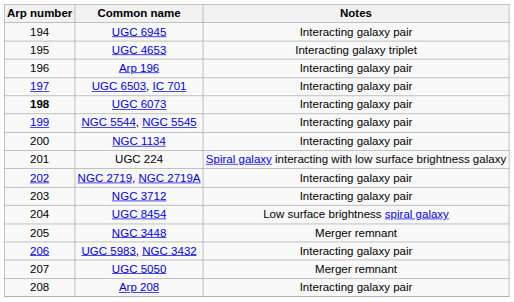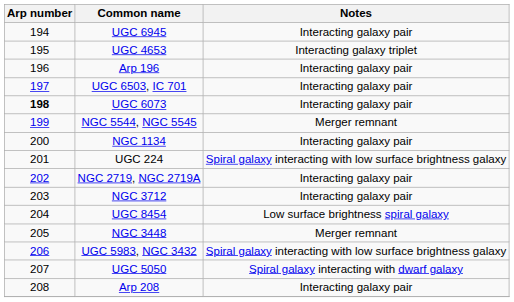NGC 5544, NGC 5545 | Notes: Interacting galaxy pair -> Merger remnant
UGC 5983, NGC 3432 | Notes: Interacting galaxy pair -> Spiral galaxy interacting with low surface brightness galaxy
UGC 5050 | Notes: Merger remnant -> Spiral galaxy interacting with dwarf galaxy
